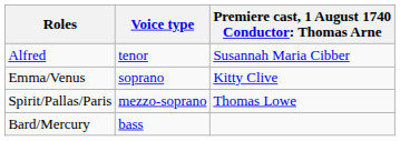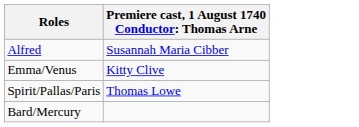- column: Voice type | tenor | soprano | mezzo-soprano | bass
